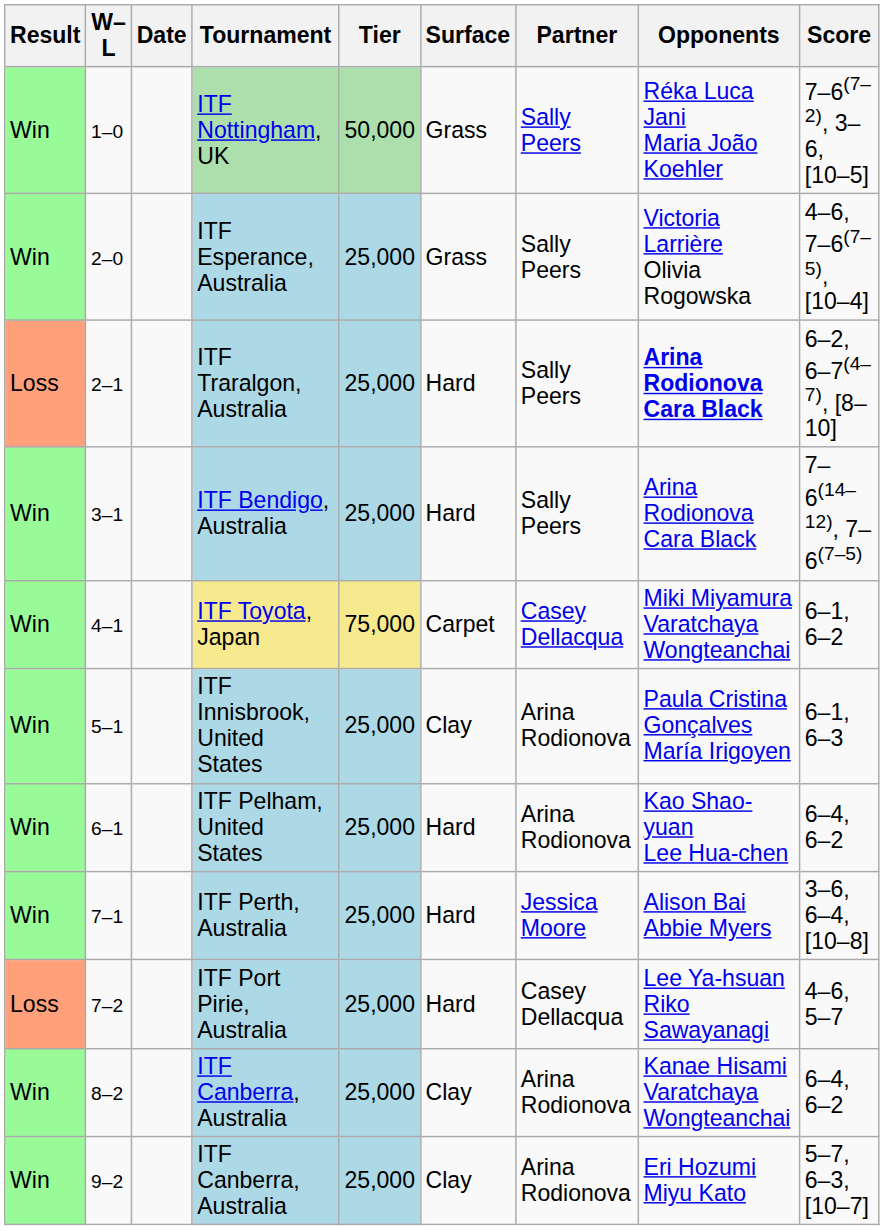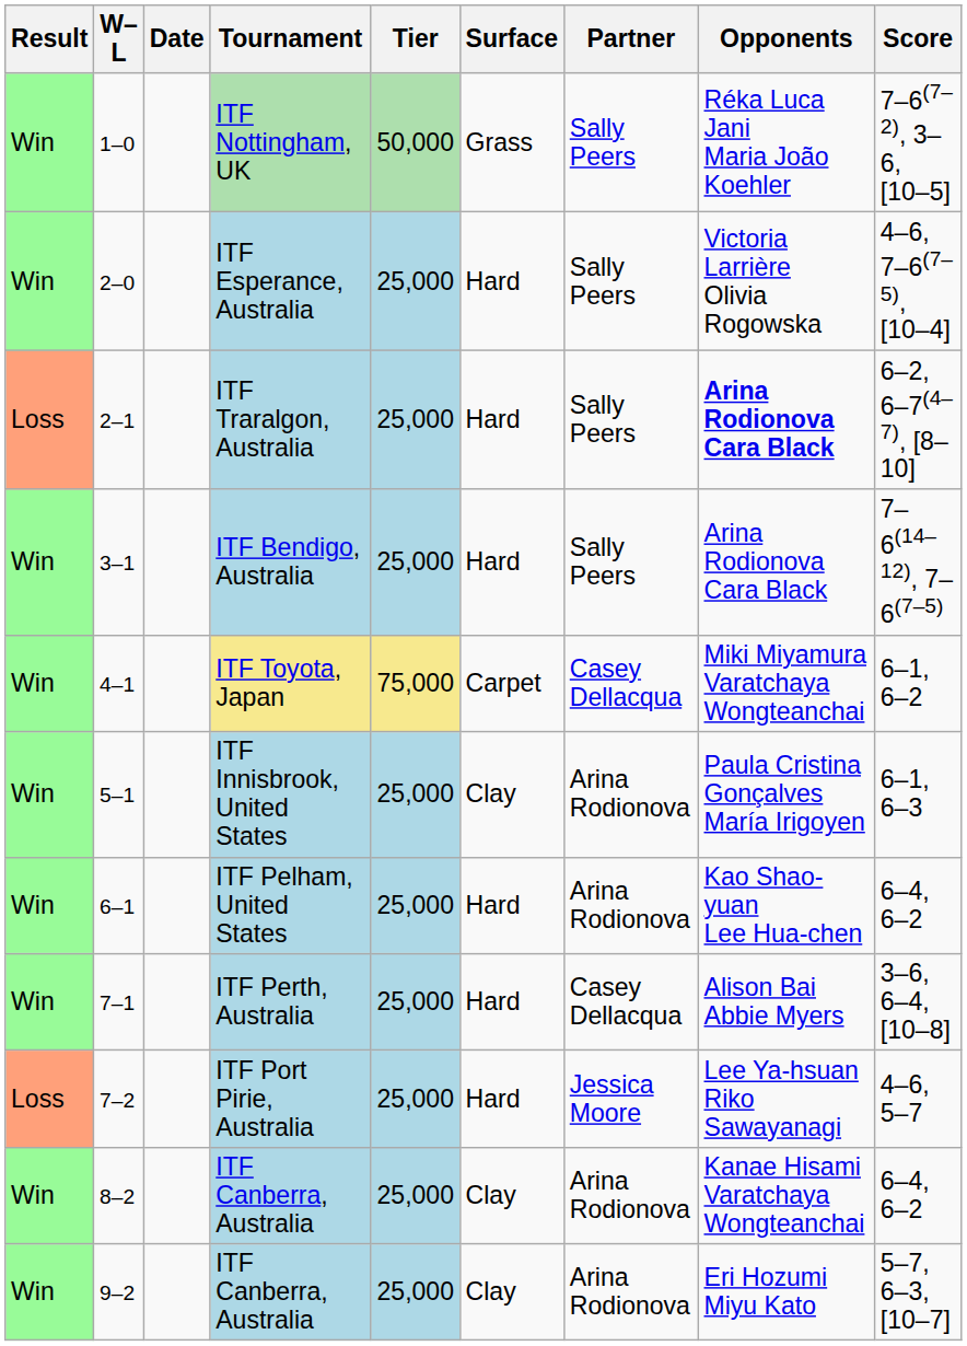ITF Esperance, Australia | Surface: Grass -> Hard
ITF Perth, Australia | Partner: Jessica Moore -> Casey Dellacqua
ITF Port Pirie, Australia | Partner: Casey Dellacqua -> Jessica Moore
